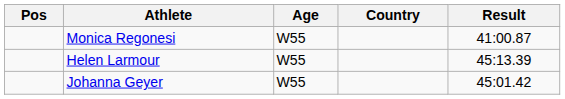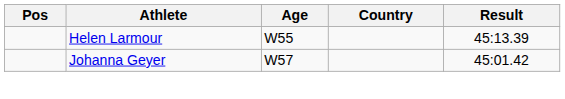- row: Monica Regonesi | W55 | 41:00.87
Johanna Geyer | Age: W55 -> W57
